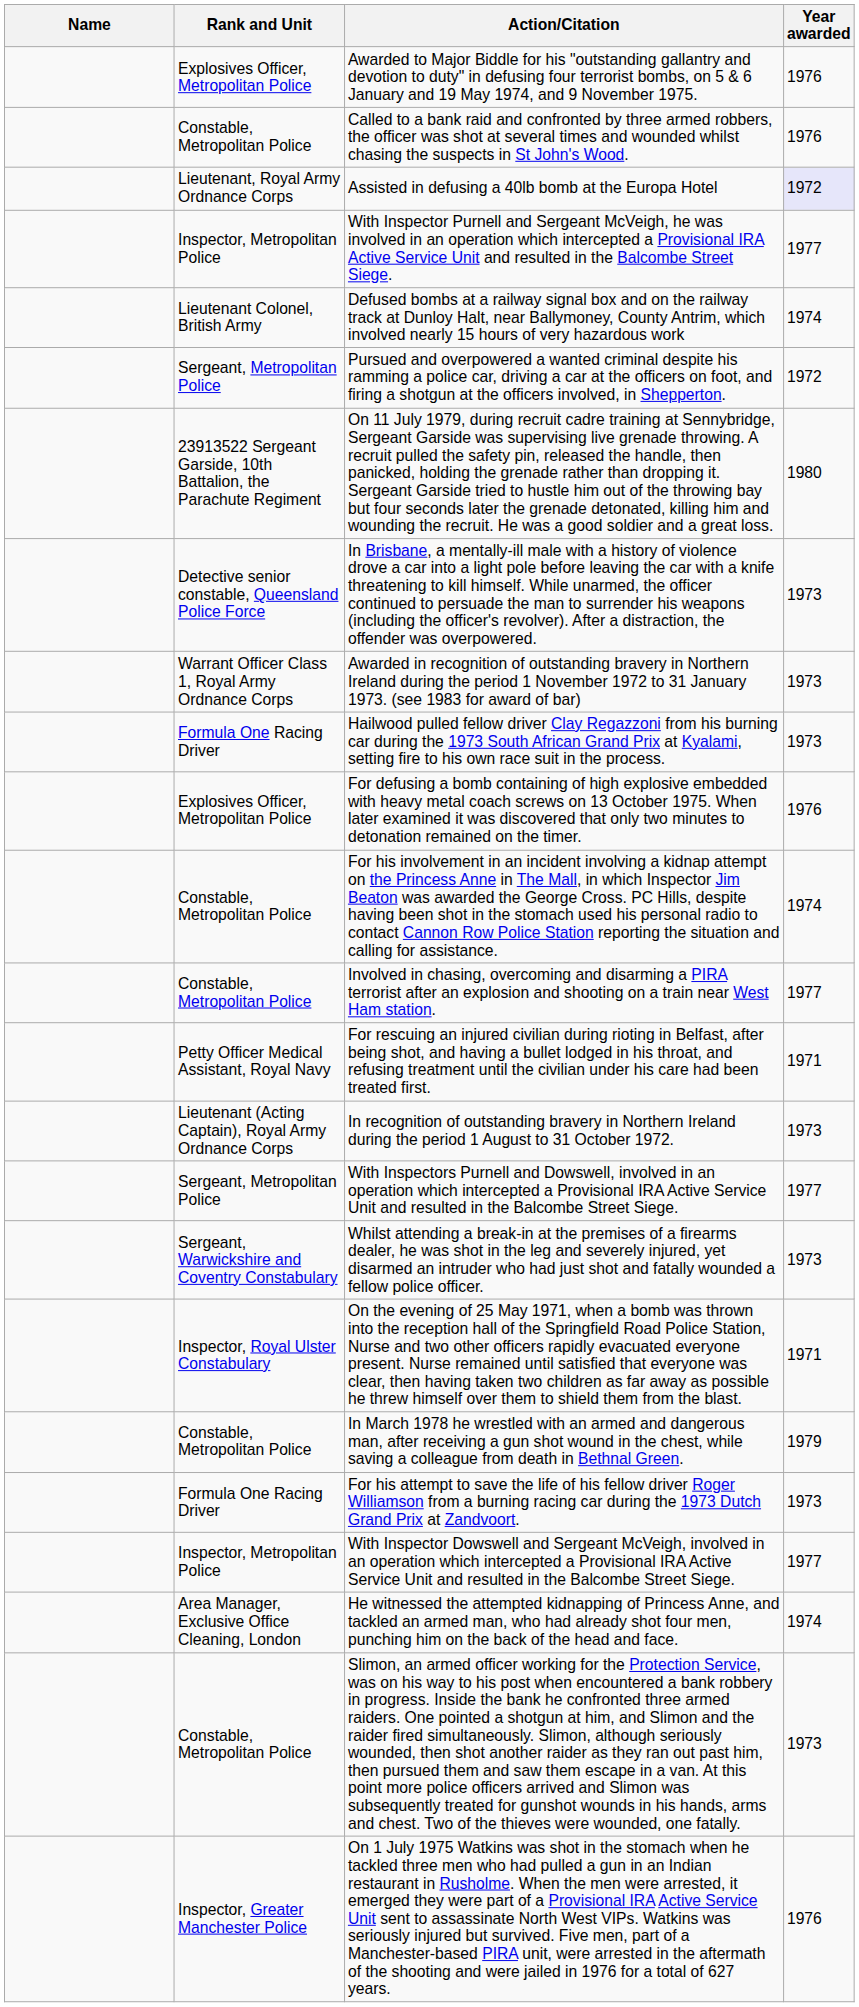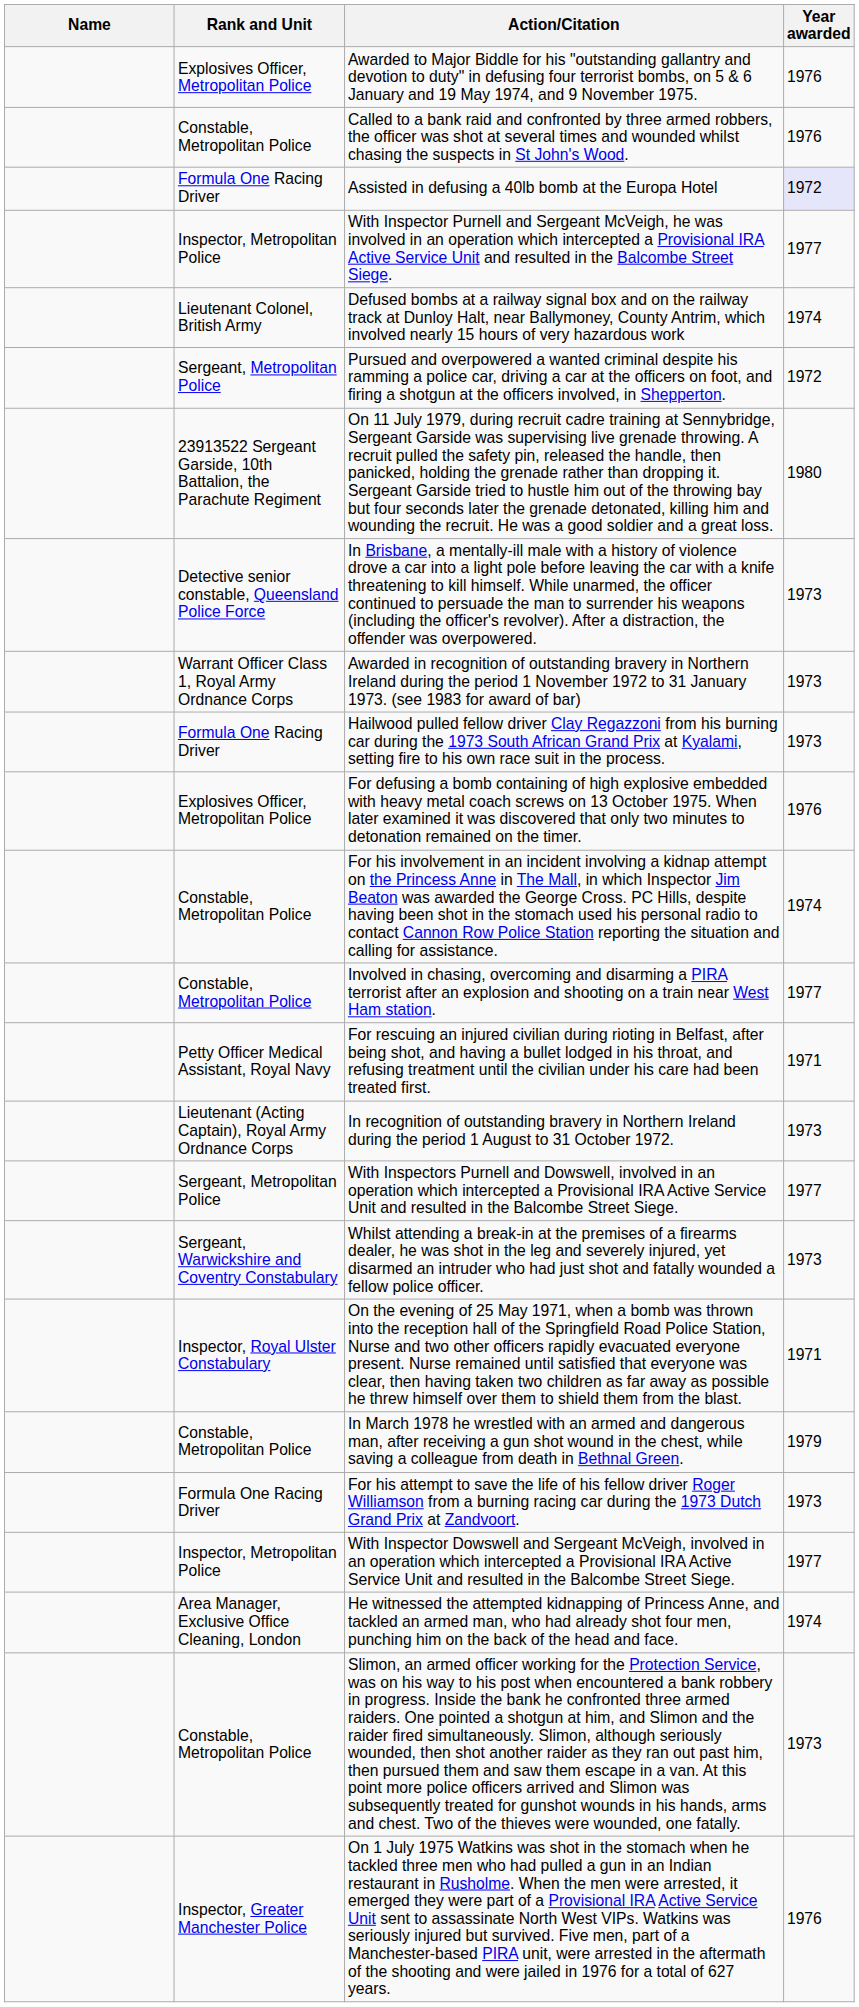Assisted in defusing a 40lb bomb at the Europa Hotel | Rank and Unit: Lieutenant, Royal Army Ordnance Corps -> Formula One Racing Driver
